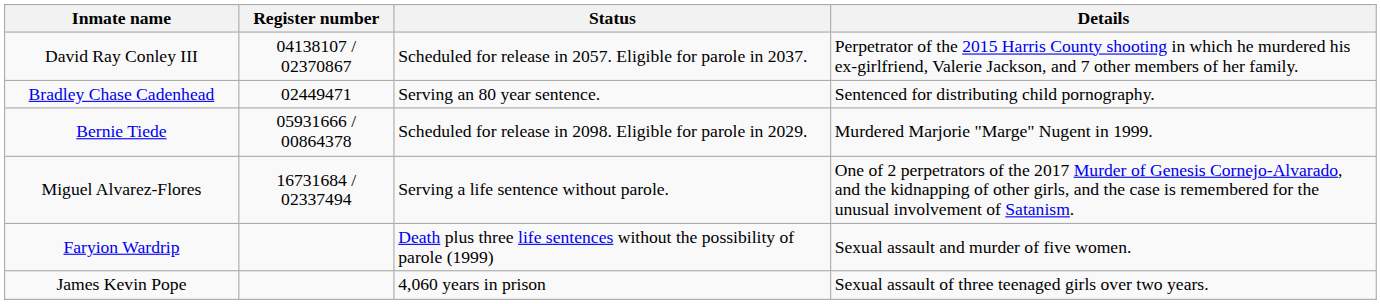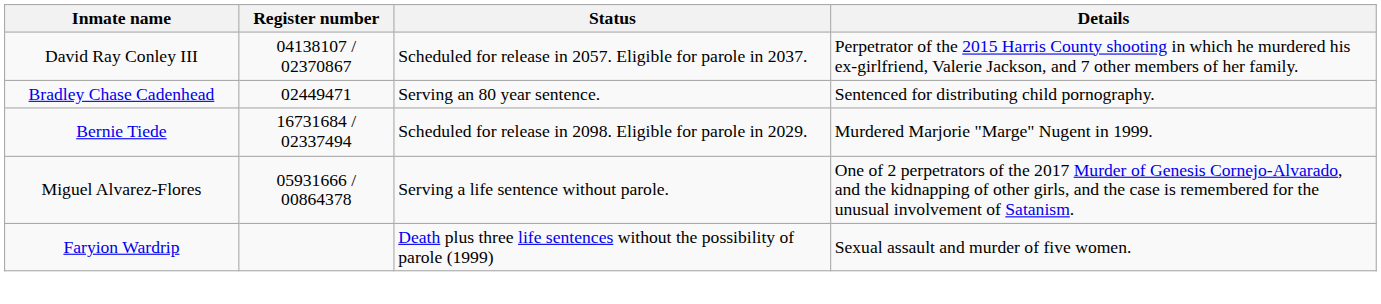Bernie Tiede | Register number: 05931666 / 00864378 -> 16731684 / 02337494
Miguel Alvarez-Flores | Register number: 16731684 / 02337494 -> 05931666 / 00864378
- row: James Kevin Pope | 4,060 years in prison | Sexual assault of three teenaged girls over two years.
